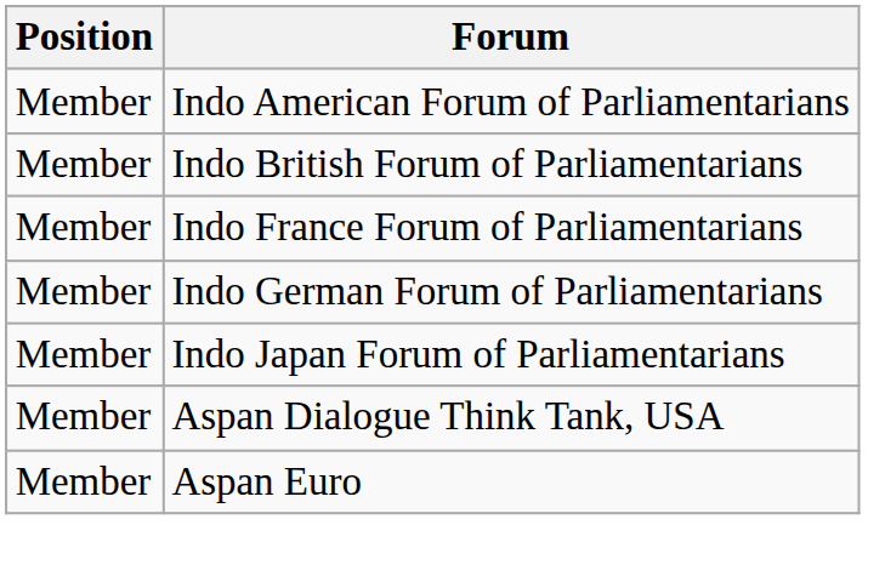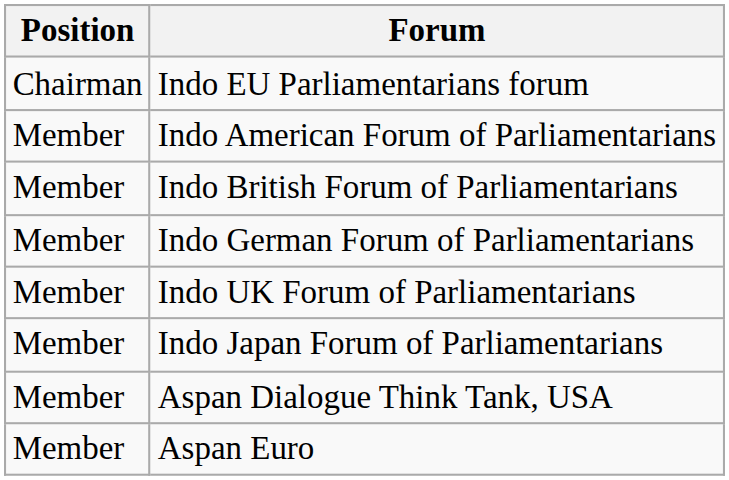+ row: Chairman | Indo EU Parliamentarians forum
- row: Member | Indo France Forum of Parliamentarians
+ row: Member | Indo UK Forum of Parliamentarians
